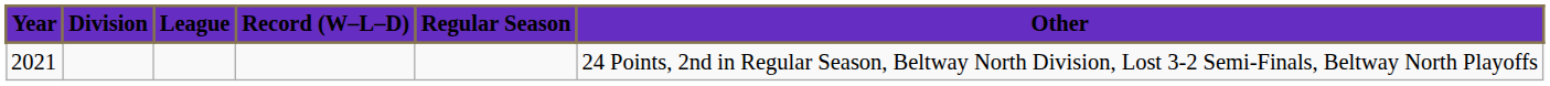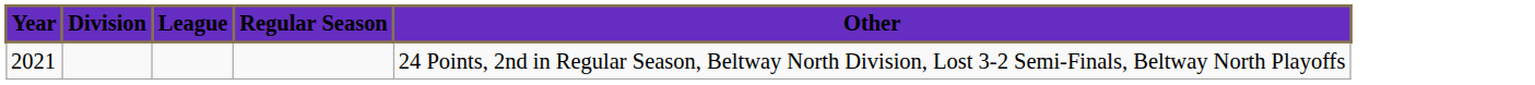- column: Record (W–L–D)
